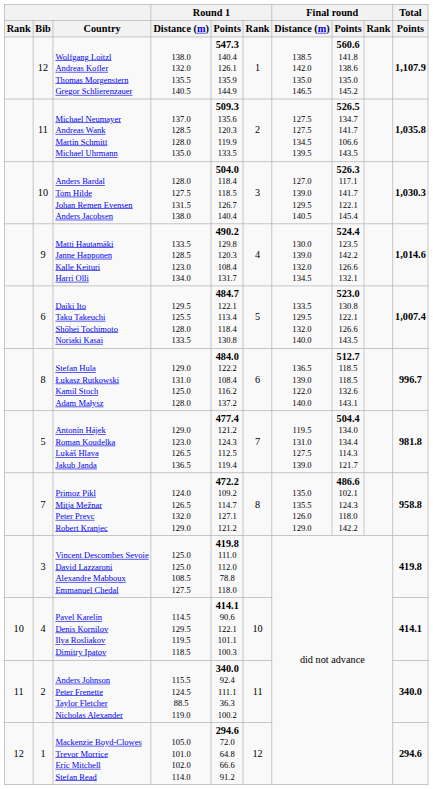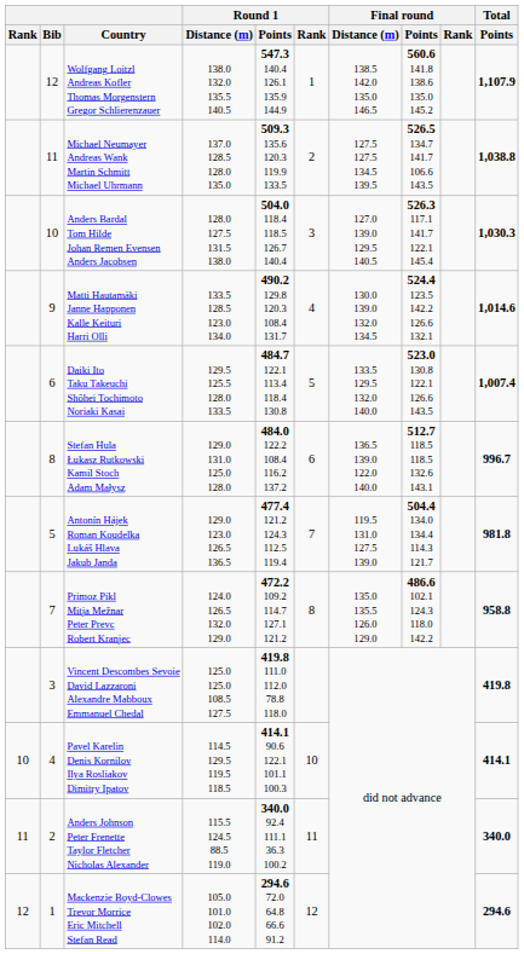Michael Neumayer Andreas Wank Martin Schmitt Michael Uhrmann | Total / Points: 1,035.8 -> 1,038.8
